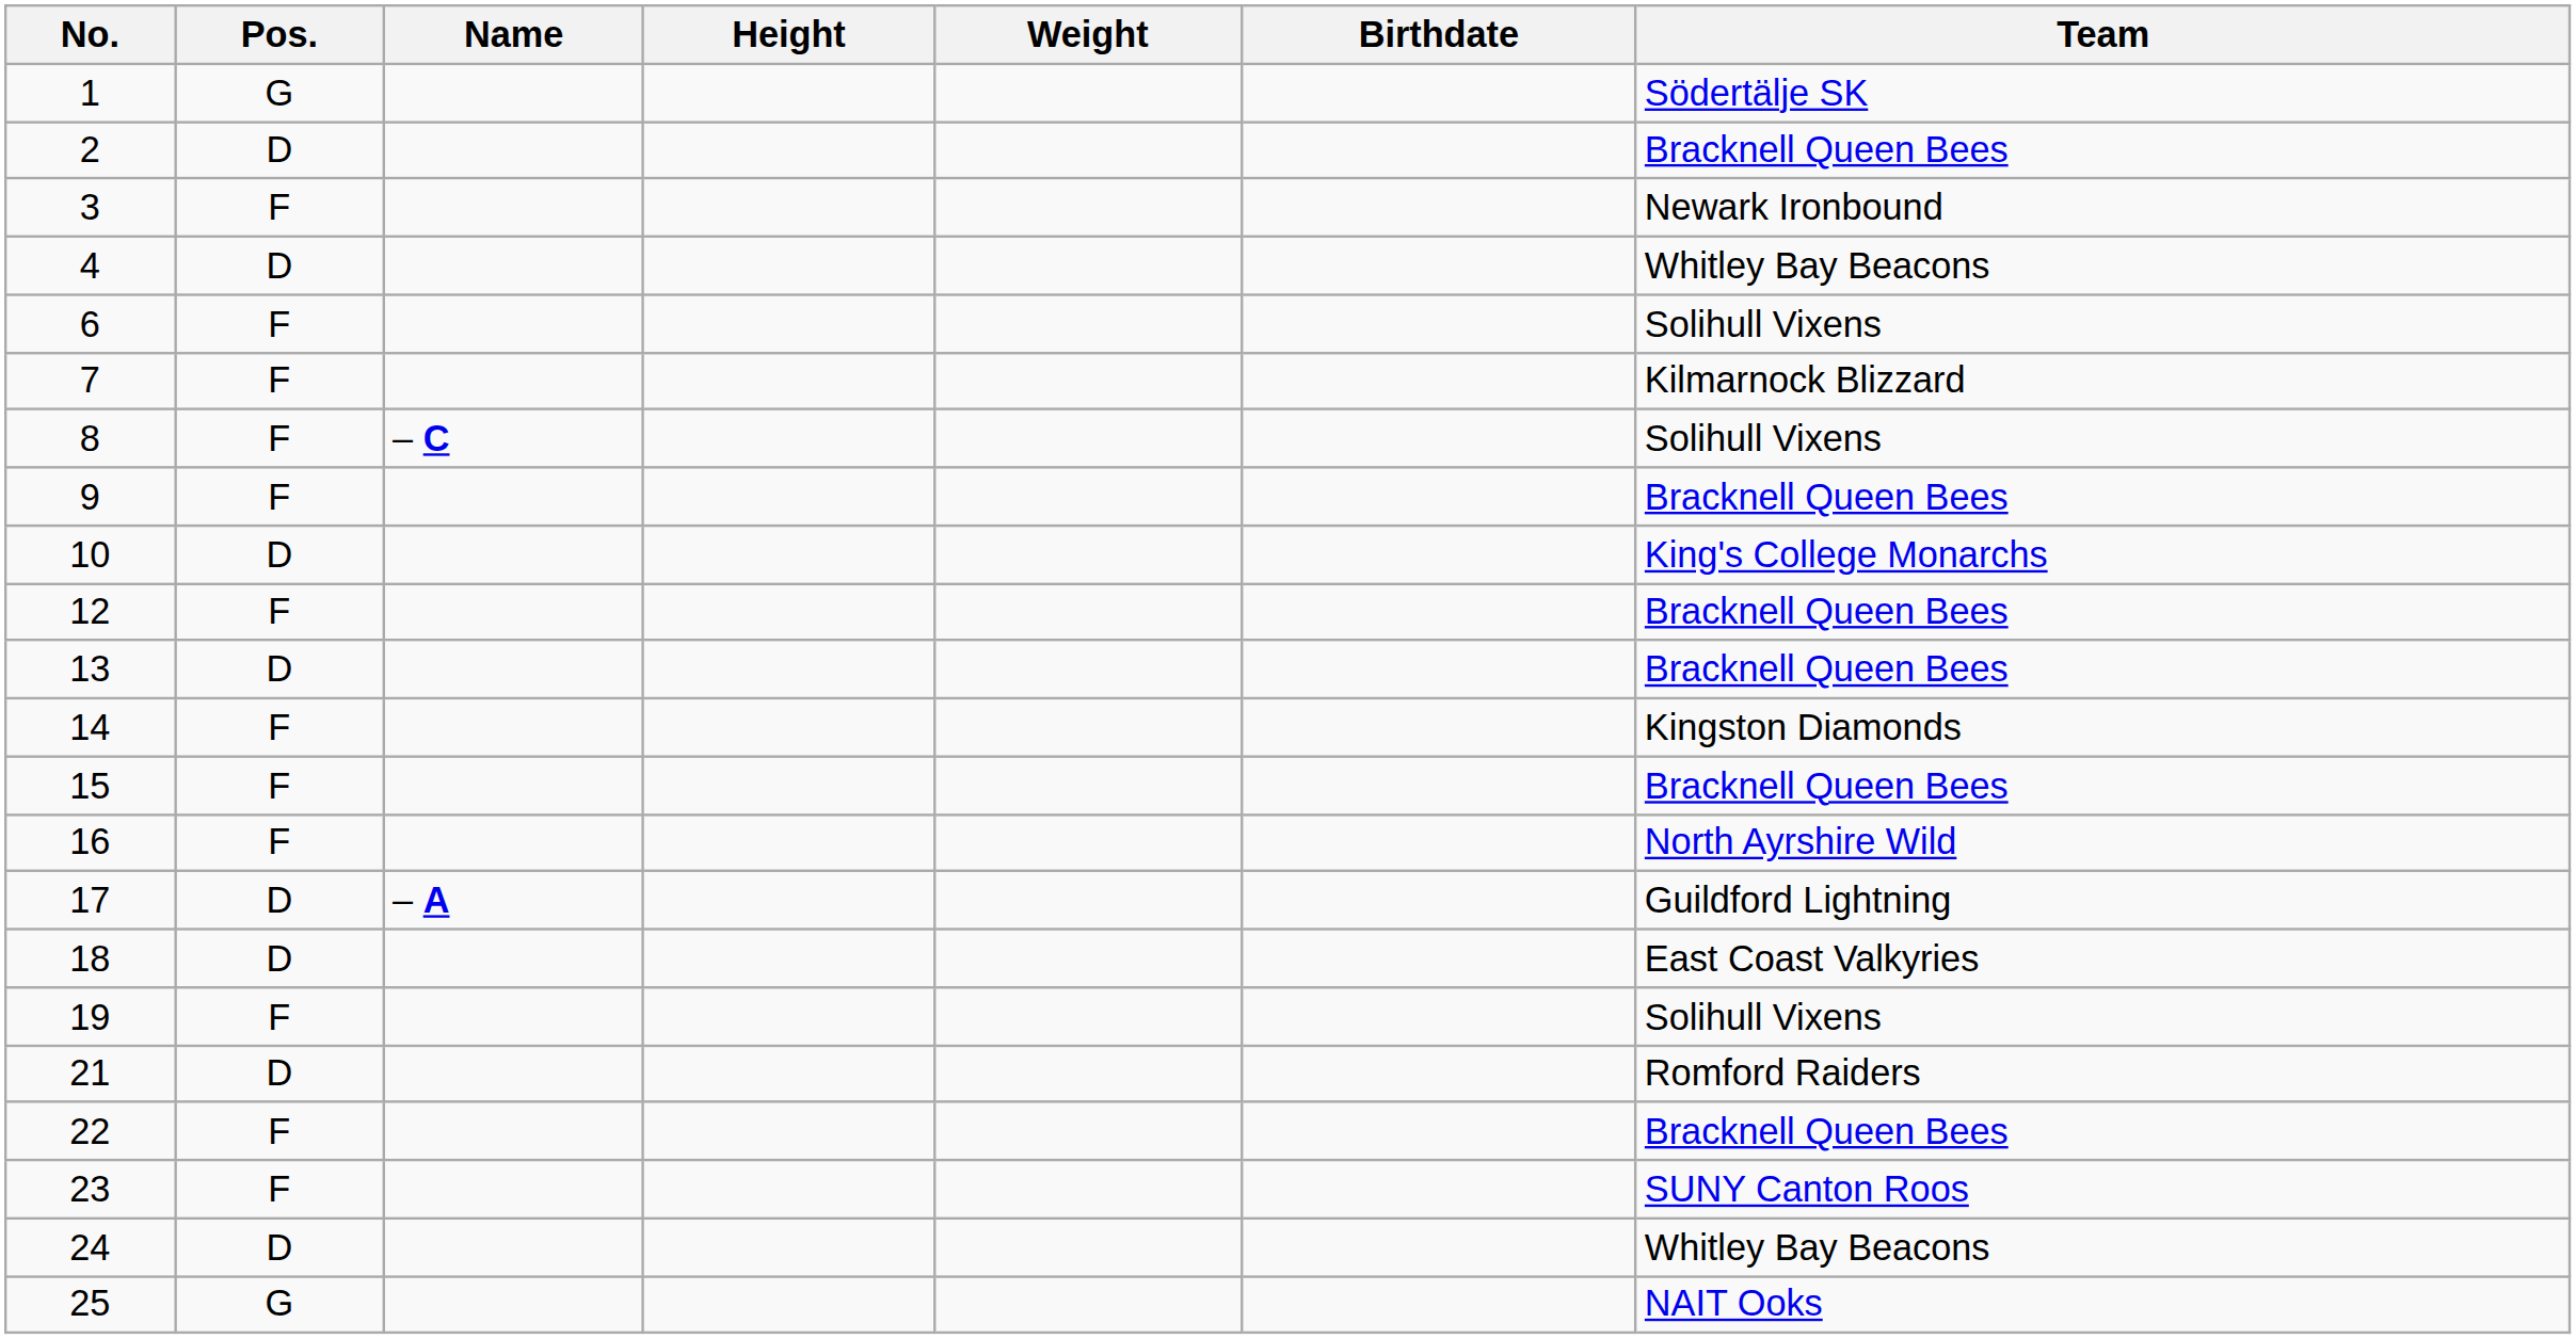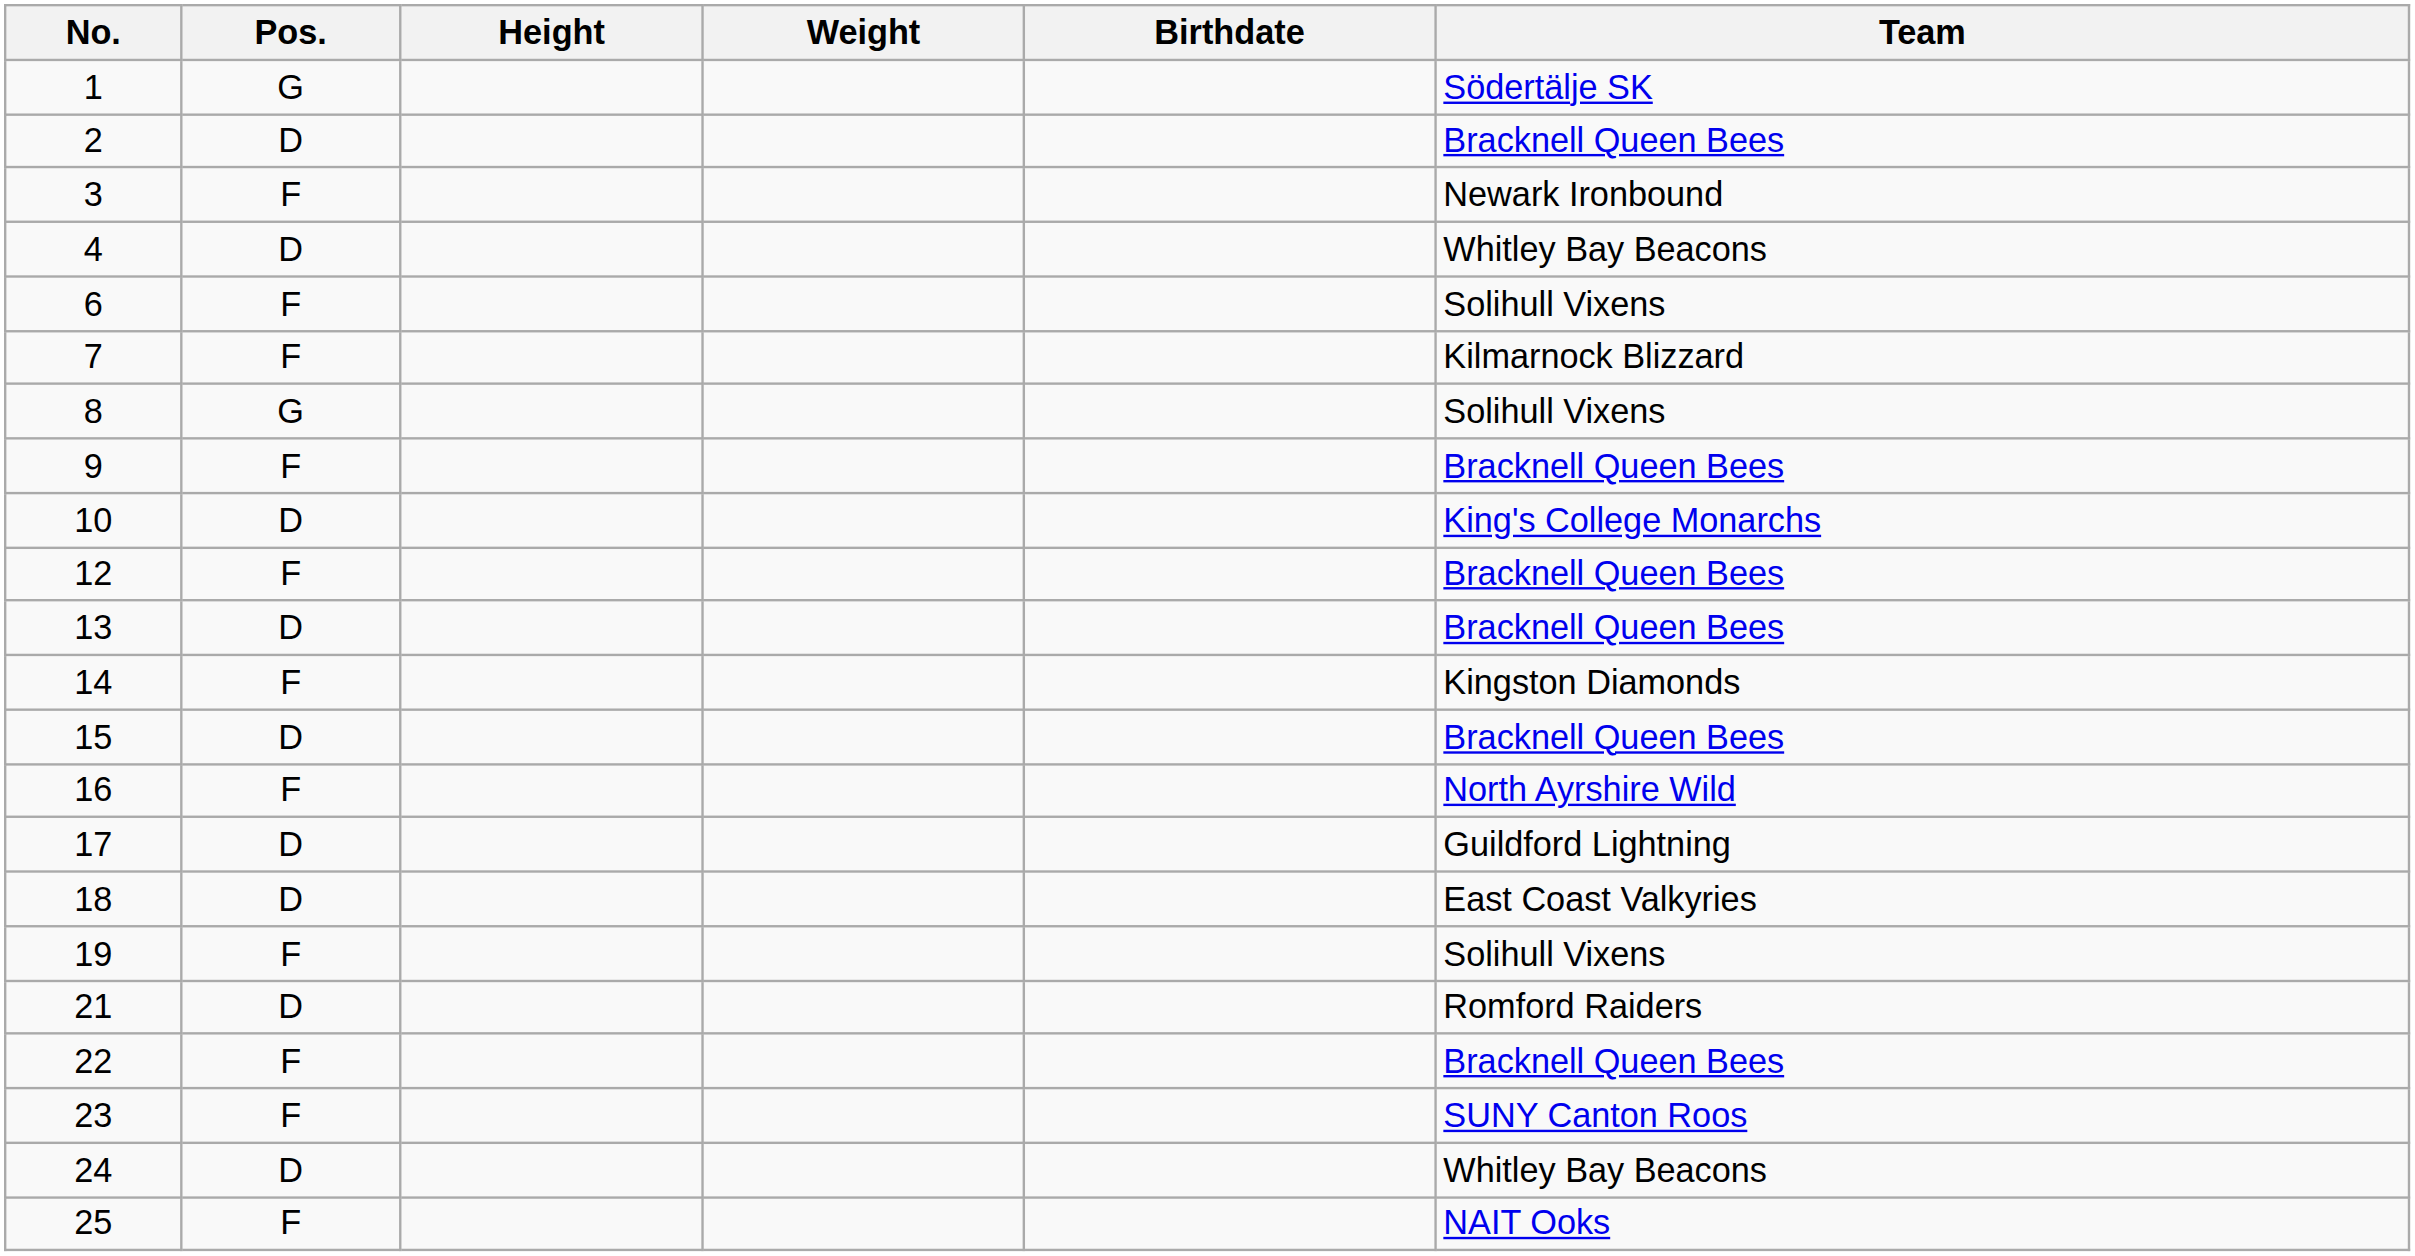- column: Name | – C | – A
8 | Pos.: F -> G
15 | Pos.: F -> D
25 | Pos.: G -> F
